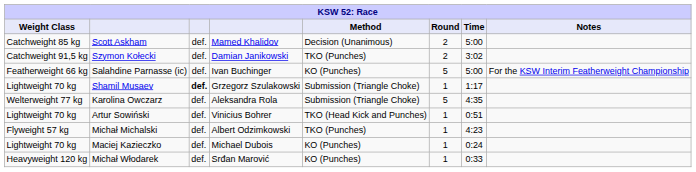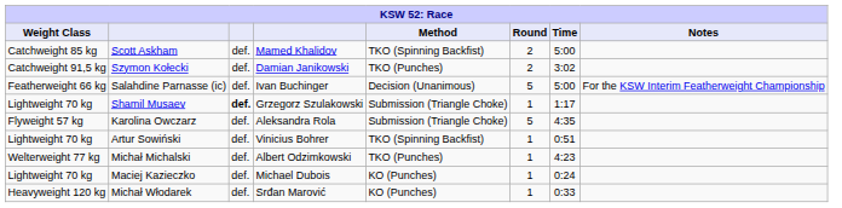Scott Askham | Method: Decision (Unanimous) -> TKO (Spinning Backfist)
Salahdine Parnasse (ic) | Method: KO (Punches) -> Decision (Unanimous)
Karolina Owczarz | Weight Class: Welterweight 77 kg -> Flyweight 57 kg
Artur Sowiński | Method: TKO (Head Kick and Punches) -> TKO (Spinning Backfist)
Michał Michalski | Weight Class: Flyweight 57 kg -> Welterweight 77 kg
